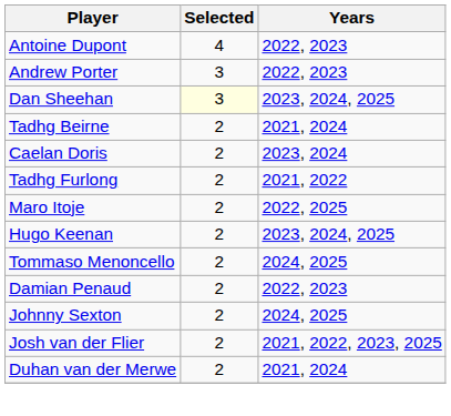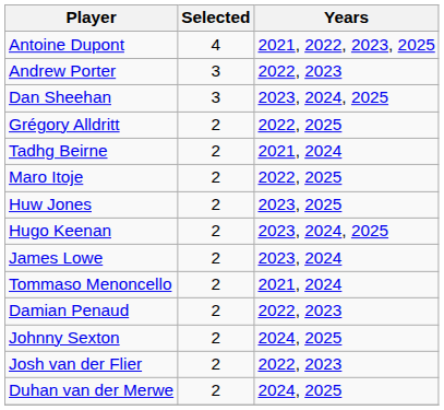Antoine Dupont | Years: 2022, 2023 -> 2021, 2022, 2023, 2025
Dan Sheehan | Selected: lightyellow background -> no background
+ row: Grégory Alldritt | 2 | 2022, 2025
- row: Caelan Doris | 2 | 2023, 2024
- row: Tadhg Furlong | 2 | 2021, 2022
+ row: Huw Jones | 2 | 2023, 2025
+ row: James Lowe | 2 | 2023, 2024
Tommaso Menoncello | Years: 2024, 2025 -> 2021, 2024
Josh van der Flier | Years: 2021, 2022, 2023, 2025 -> 2022, 2023
Duhan van der Merwe | Years: 2021, 2024 -> 2024, 2025
